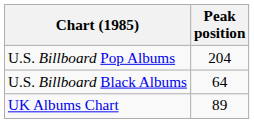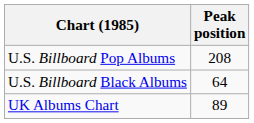U.S. Billboard Pop Albums | Peak position: 204 -> 208
